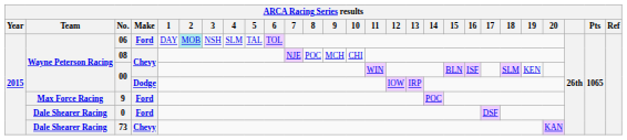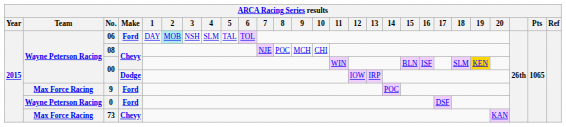00 / Chevy | 19: no background -> gold background
0 | Team: Dale Shearer Racing -> Wayne Peterson Racing
73 | Team: Dale Shearer Racing -> Max Force Racing
